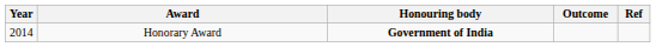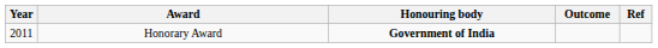Honorary Award | Year: 2014 -> 2011
